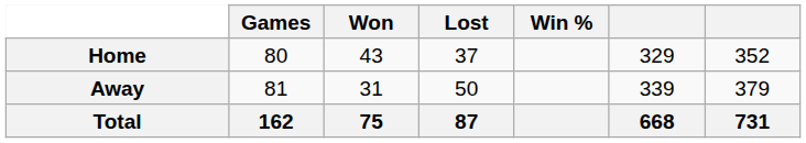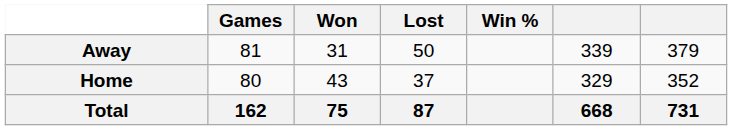rows swapped: Home <-> Away
